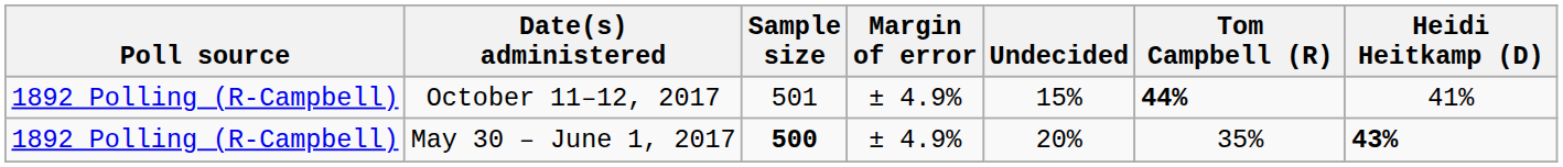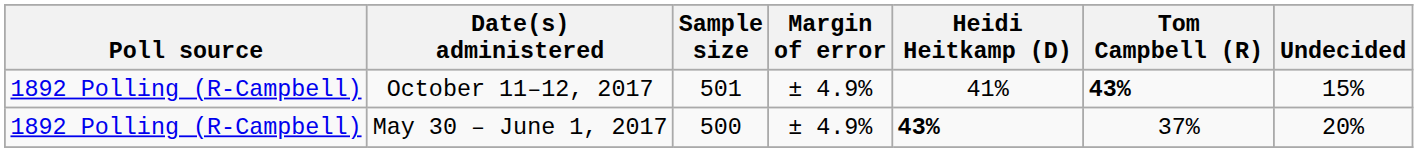columns swapped: Heidi Heitkamp (D) <-> Undecided
October 11–12, 2017 | Tom Campbell (R): 44% -> 43%
May 30 – June 1, 2017 | Sample size: bold -> normal
May 30 – June 1, 2017 | Tom Campbell (R): 35% -> 37%
